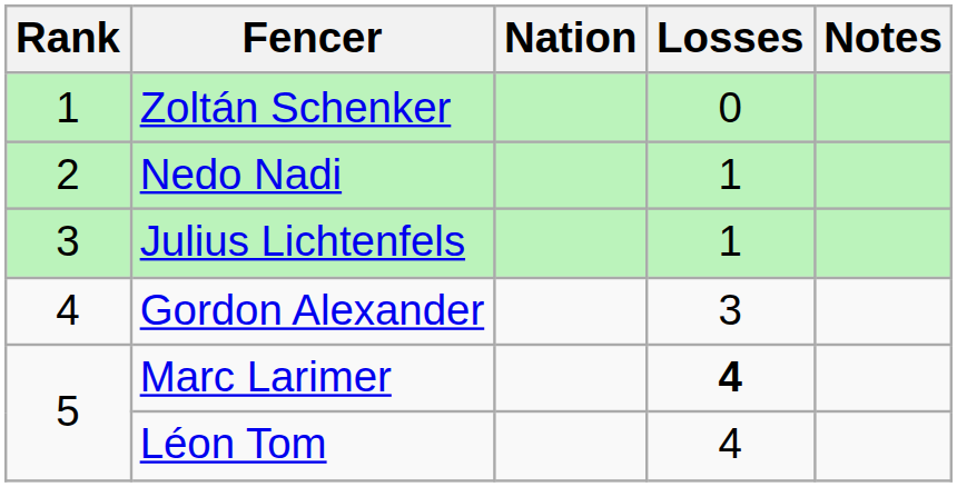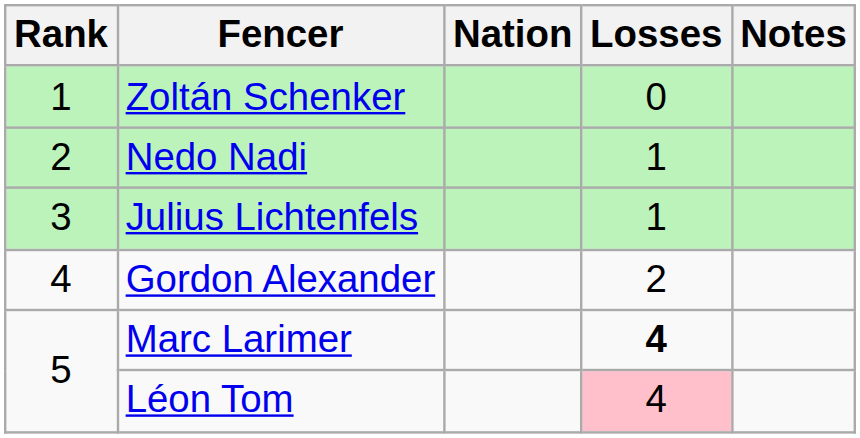Gordon Alexander | Losses: 3 -> 2
Léon Tom | Losses: no background -> pink background
